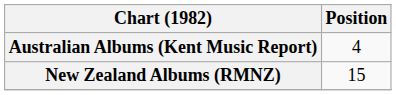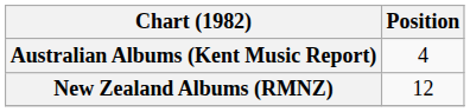New Zealand Albums (RMNZ) | Position: 15 -> 12
